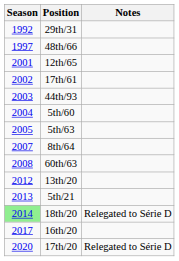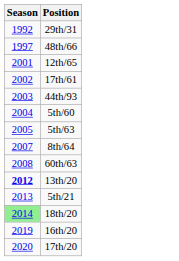- column: Notes | Relegated to Série D | Relegated to Série D
13th/20 | Season: normal -> bold
16th/20 | Season: 2017 -> 2019
